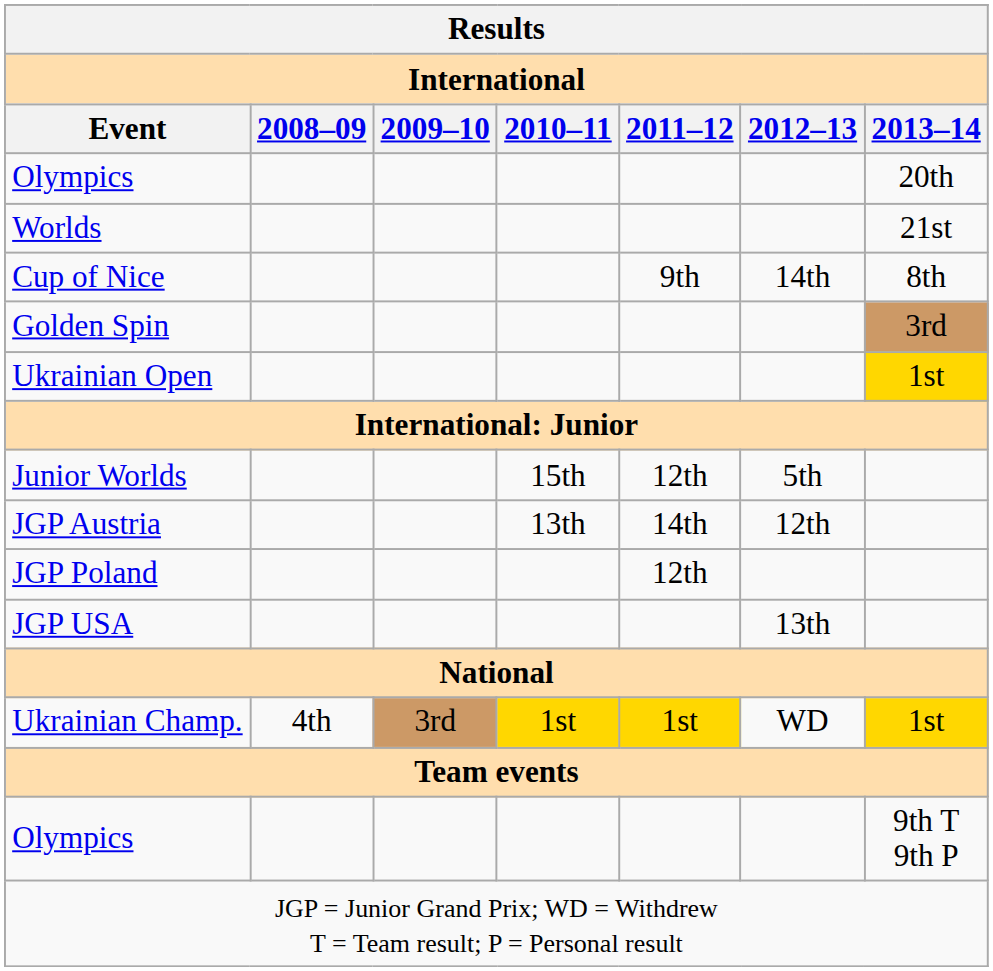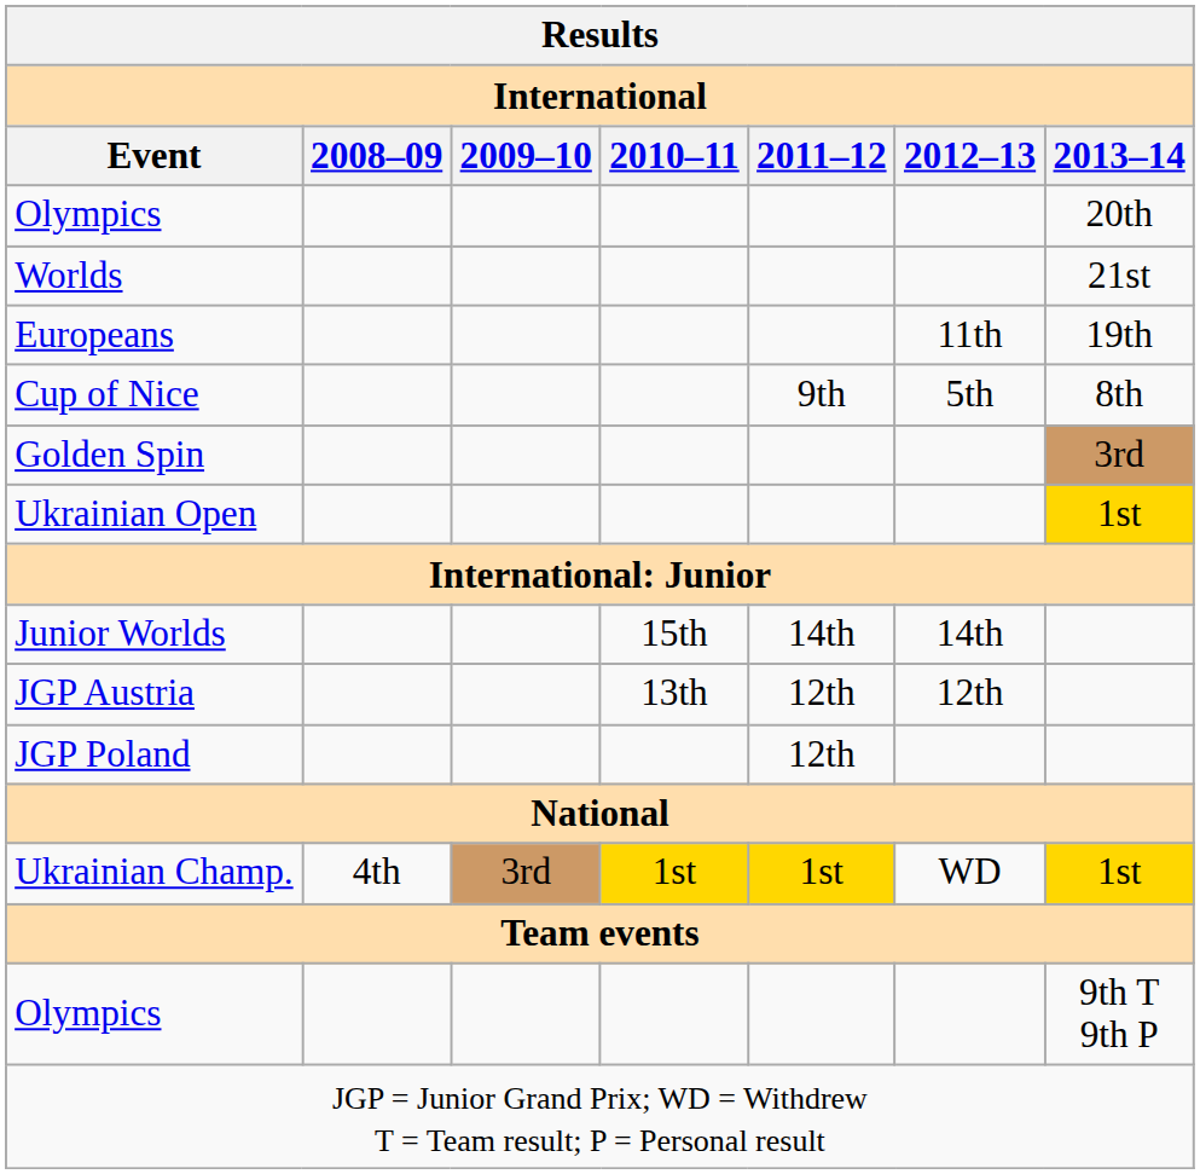+ row: Europeans | 11th | 19th
Cup of Nice | 2012–13: 14th -> 5th
Junior Worlds | 2011–12: 12th -> 14th
Junior Worlds | 2012–13: 5th -> 14th
JGP Austria | 2011–12: 14th -> 12th
- row: JGP USA | 13th
